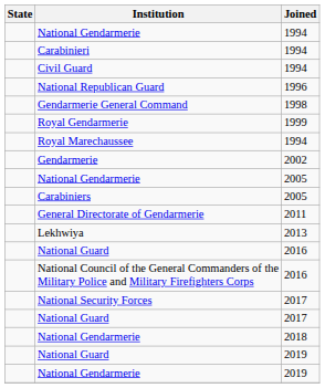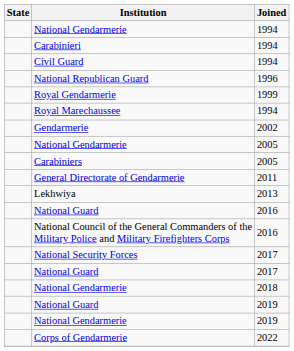- row: Gendarmerie General Command | 1998
+ row: Corps of Gendarmerie | 2022
